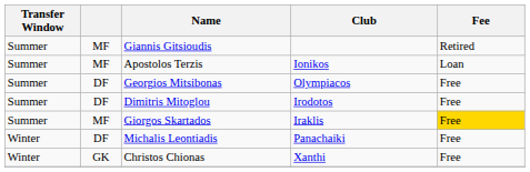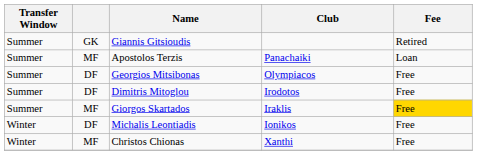Giannis Gitsioudis | column 2: MF -> GK
Apostolos Terzis | Club: Ionikos -> Panachaiki
Michalis Leontiadis | Club: Panachaiki -> Ionikos
Christos Chionas | column 2: GK -> MF
